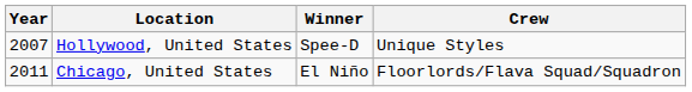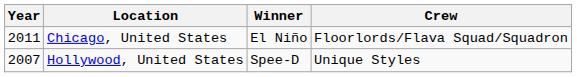rows swapped: Chicago, United States <-> Hollywood, United States
